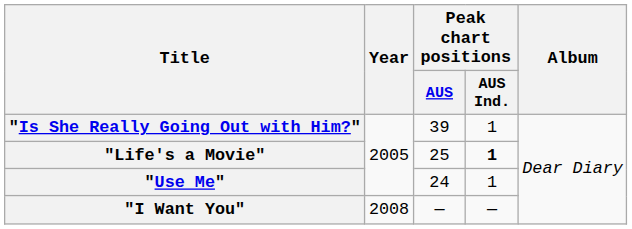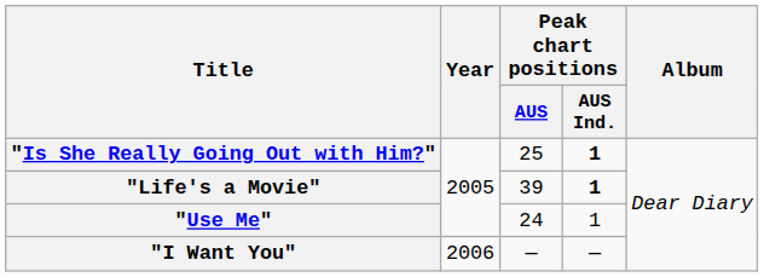"Is She Really Going Out with Him?" | Peak chart positions / AUS: 39 -> 25
"Is She Really Going Out with Him?" | Peak chart positions / AUS Ind.: normal -> bold
"Life's a Movie" | Peak chart positions / AUS: 25 -> 39
"I Want You" | Year: 2008 -> 2006
